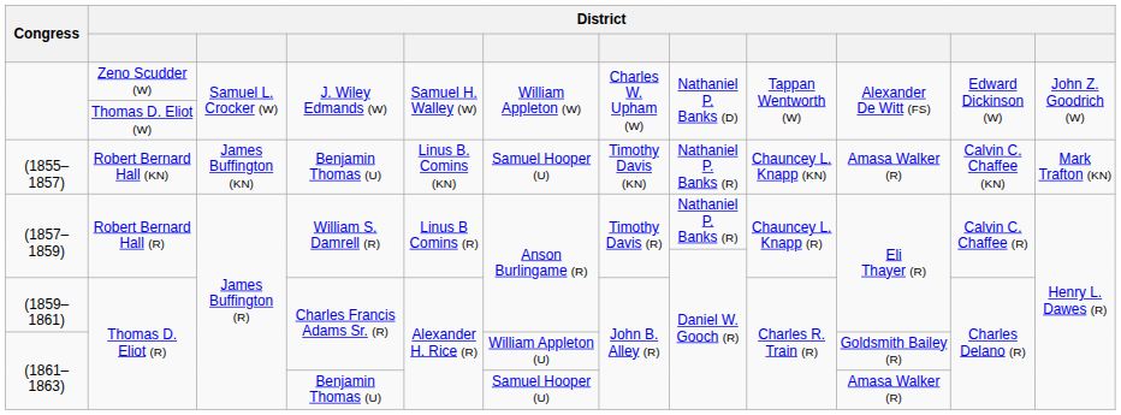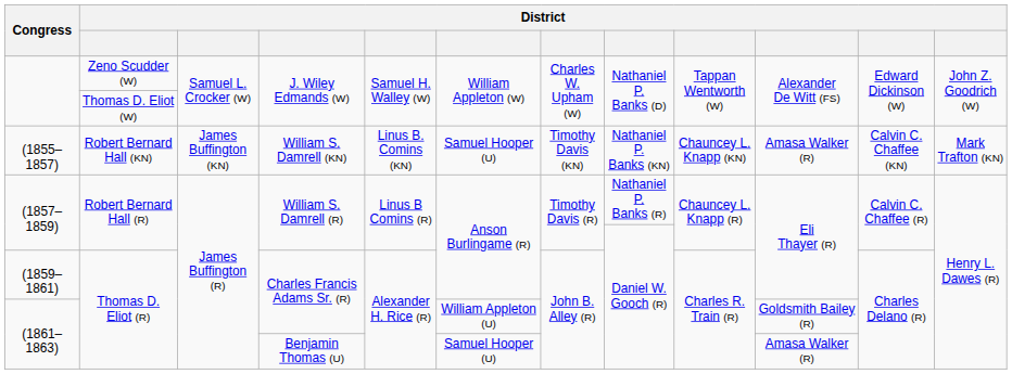(1855–1857) | column 4: Benjamin Thomas (U) -> William S. Damrell (KN)
(1855–1857) | column 8: Nathaniel P. Banks (R) -> Nathaniel P. Banks (KN)
